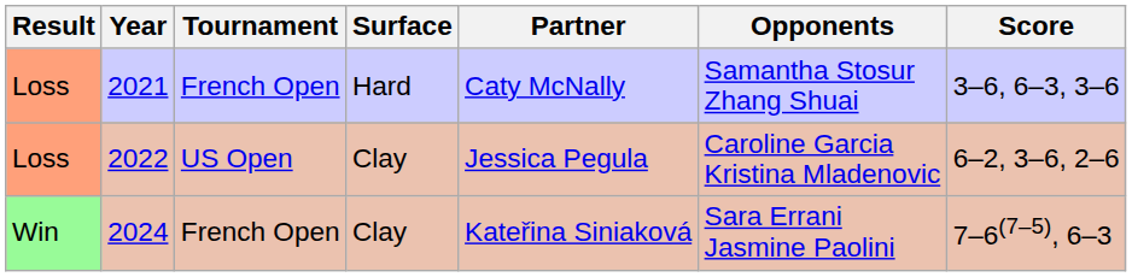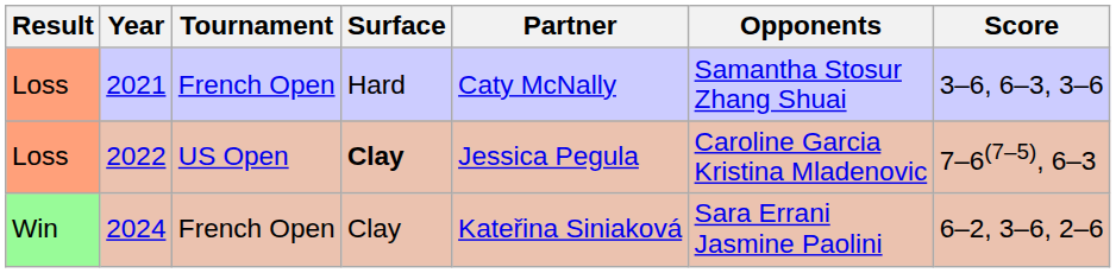2022 | Surface: normal -> bold
2022 | Score: 6–2, 3–6, 2–6 -> 7–6(7–5), 6–3
2024 | Score: 7–6(7–5), 6–3 -> 6–2, 3–6, 2–6
